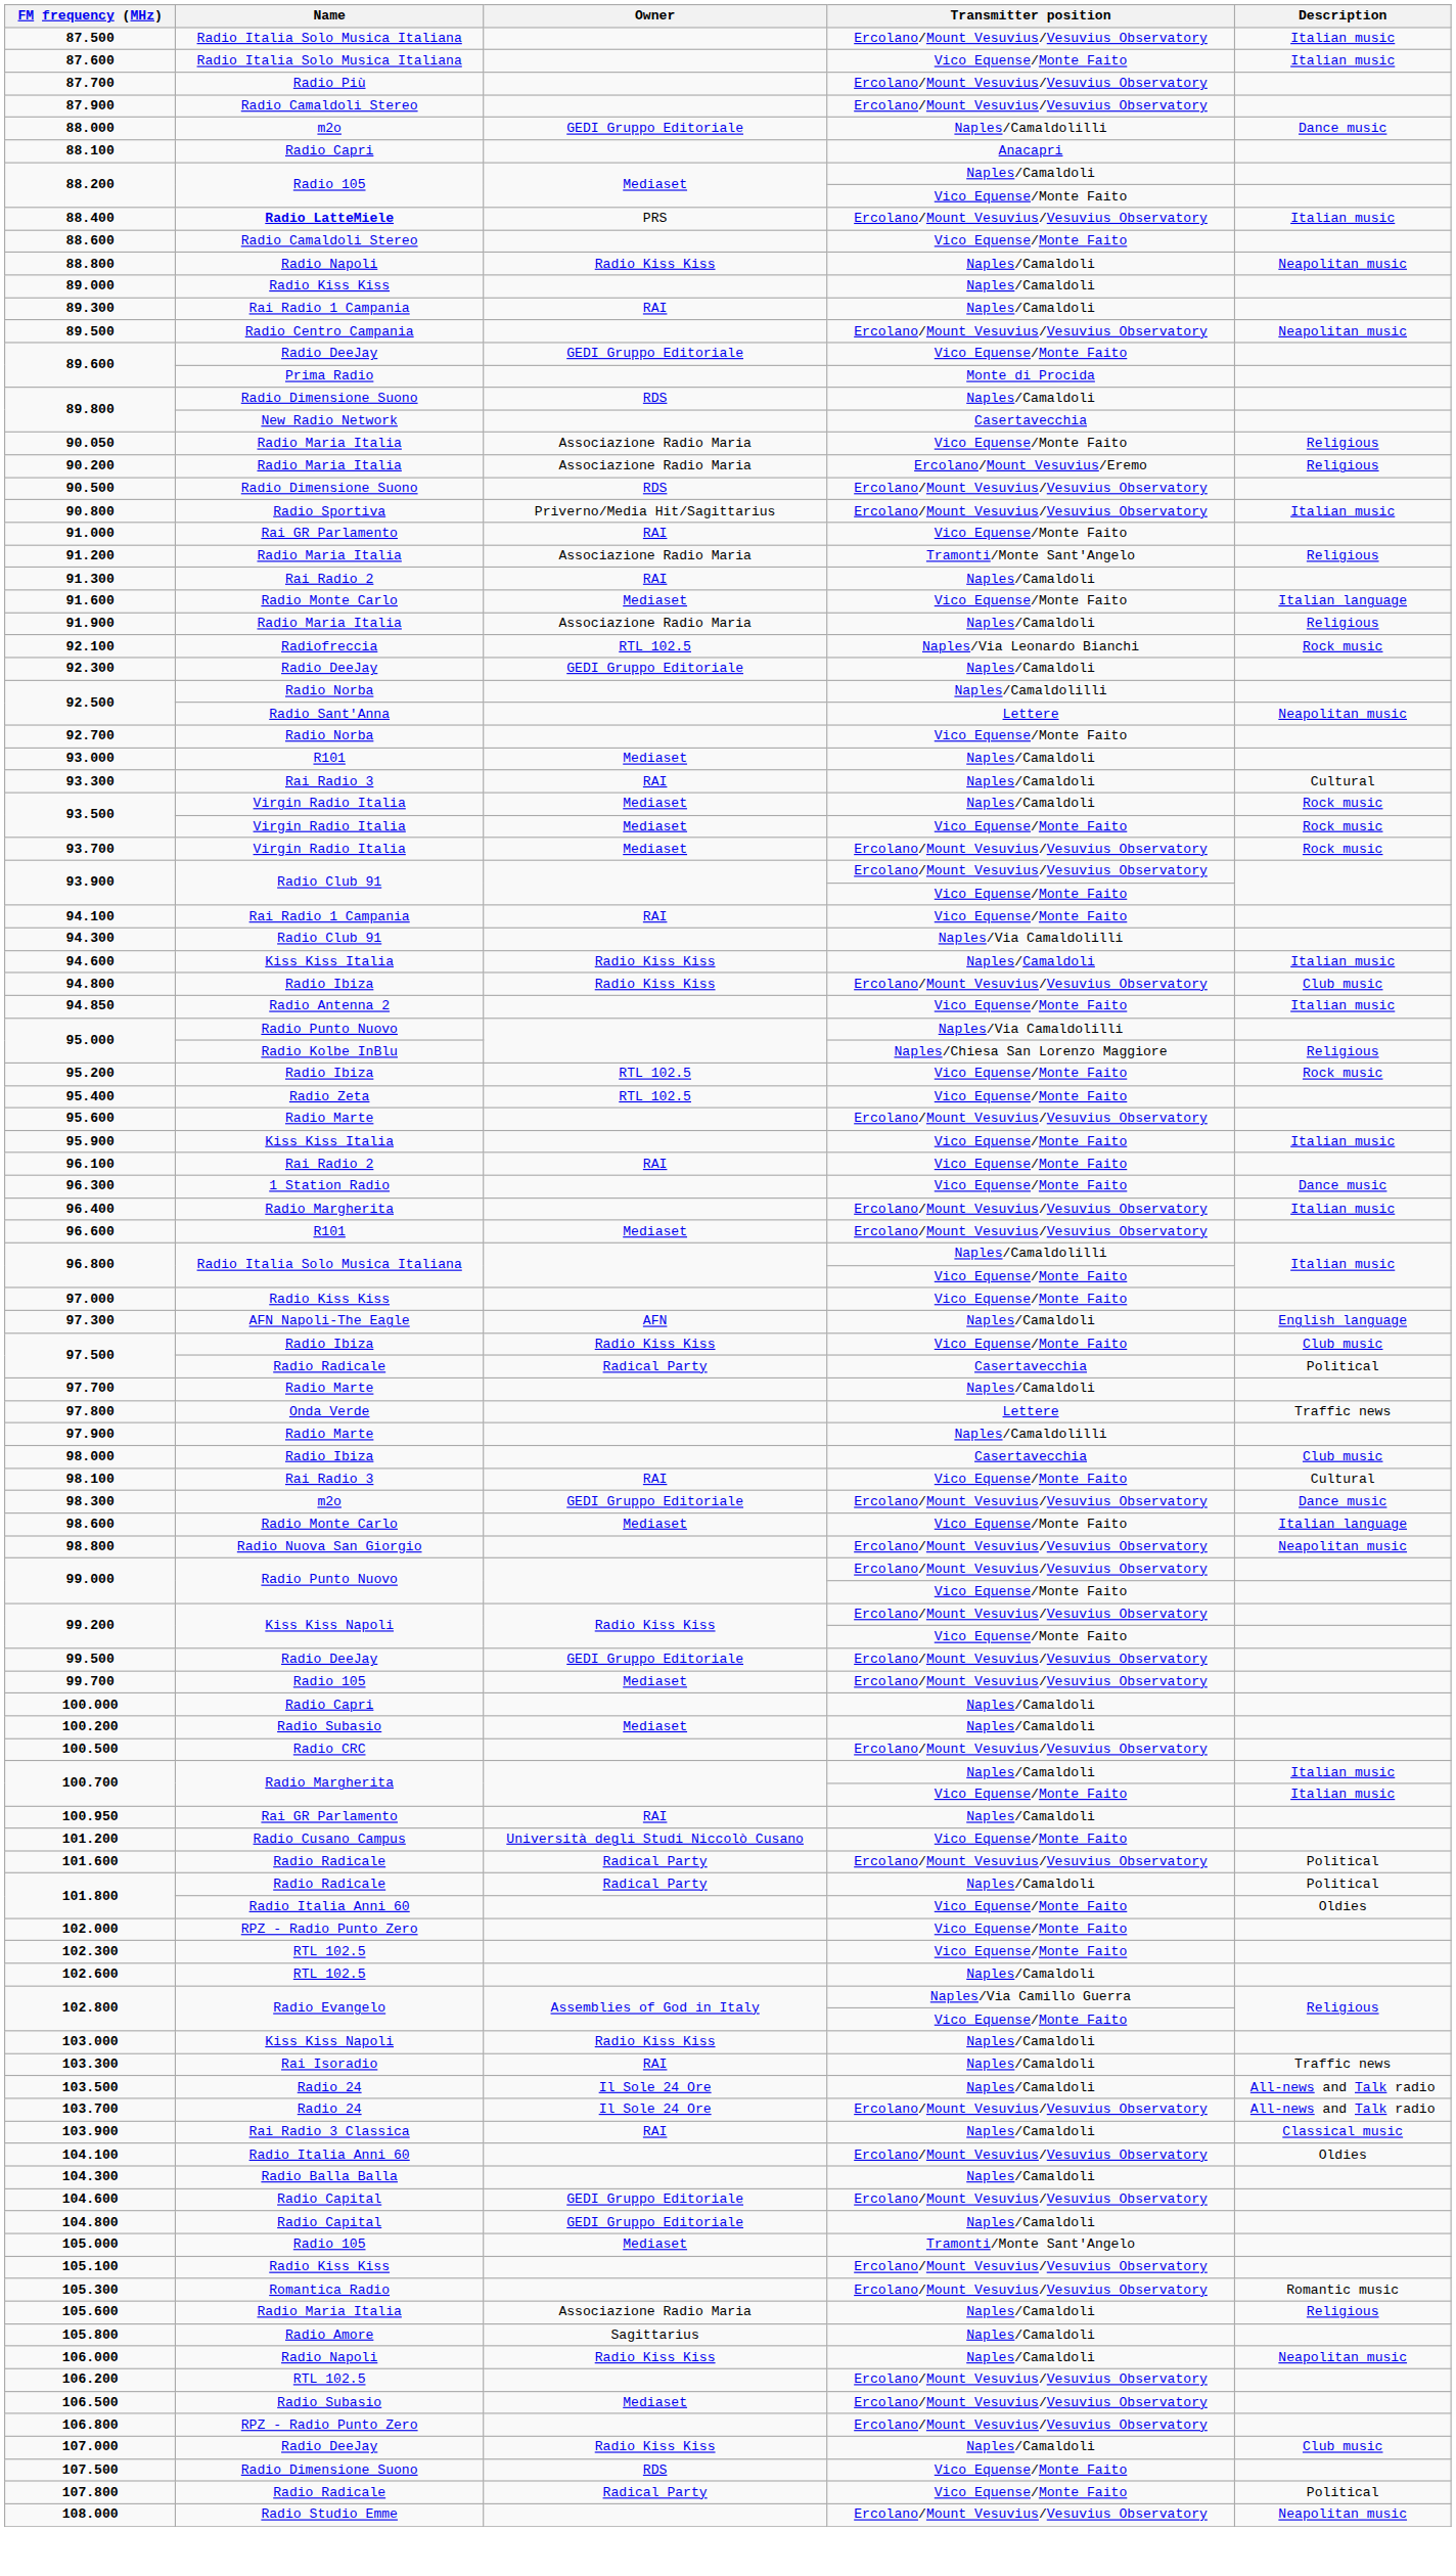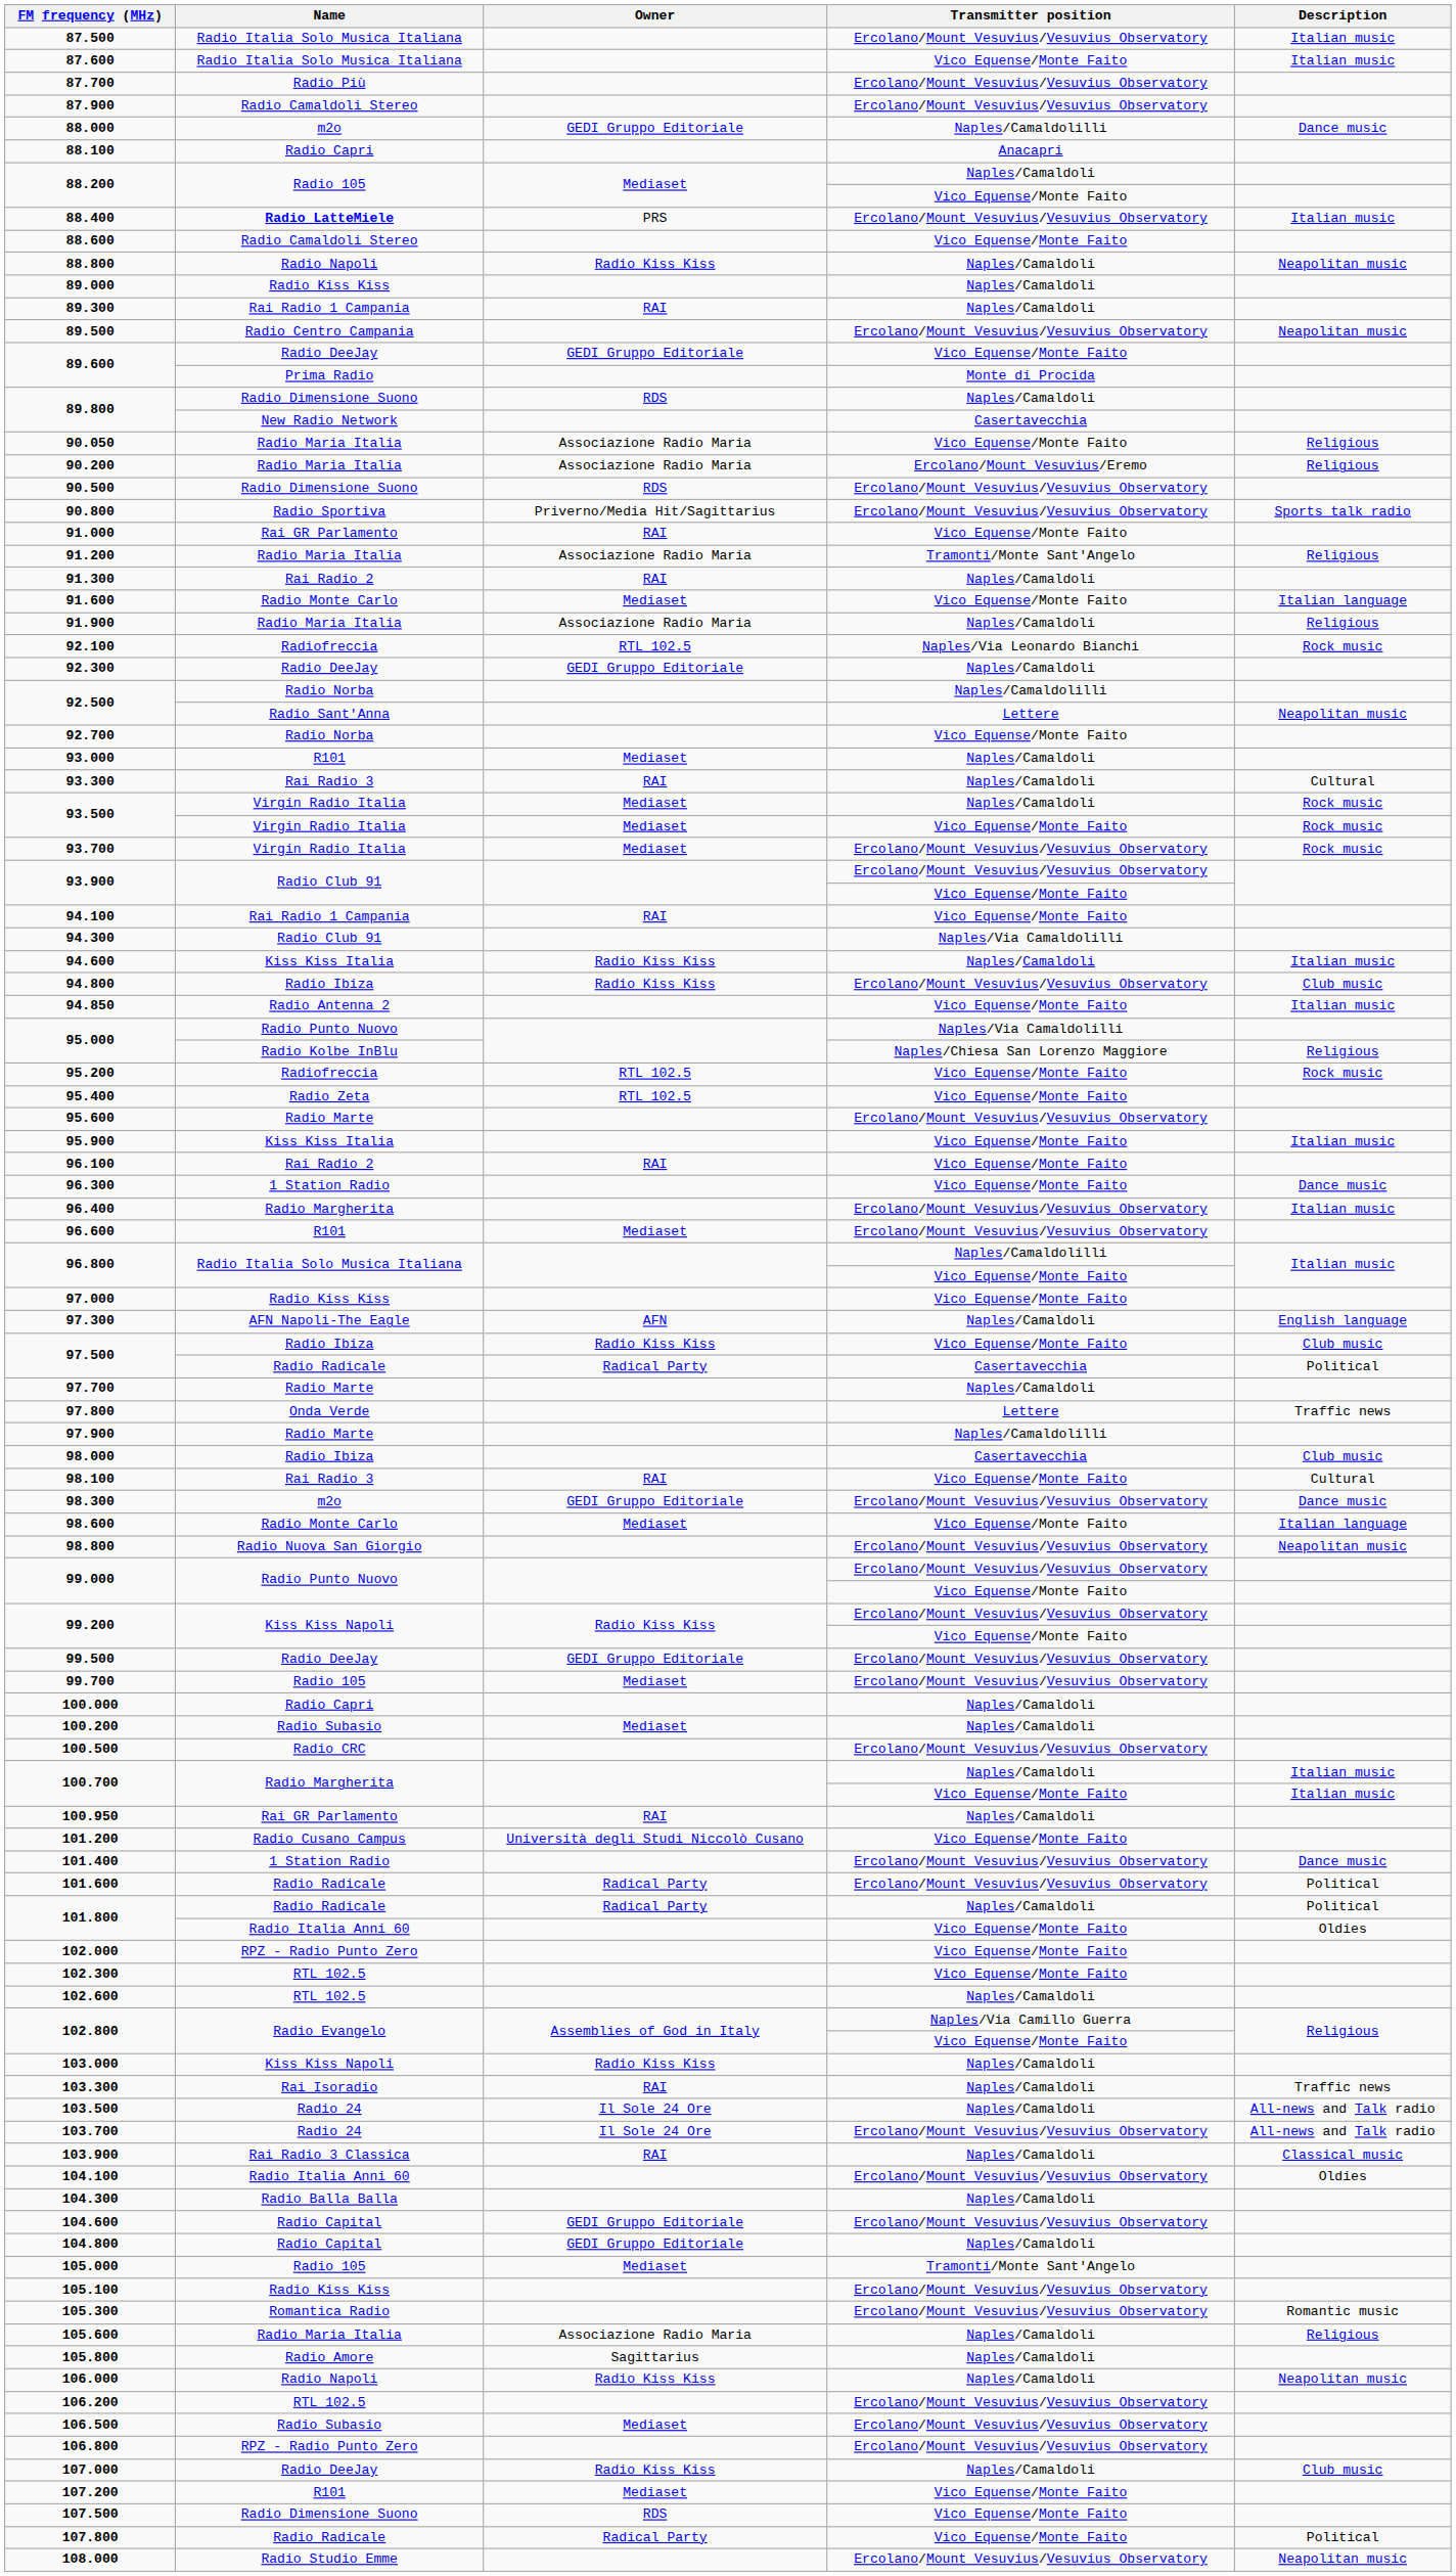90.800 | Description: Italian music -> Sports talk radio
95.200 | Name: Radio Ibiza -> Radiofreccia
+ row: 101.400 | 1 Station Radio | Ercolano/Mount Vesuvius/Vesuvius Observatory | Dance music
+ row: 107.200 | R101 | Mediaset | Vico Equense/Monte Faito
